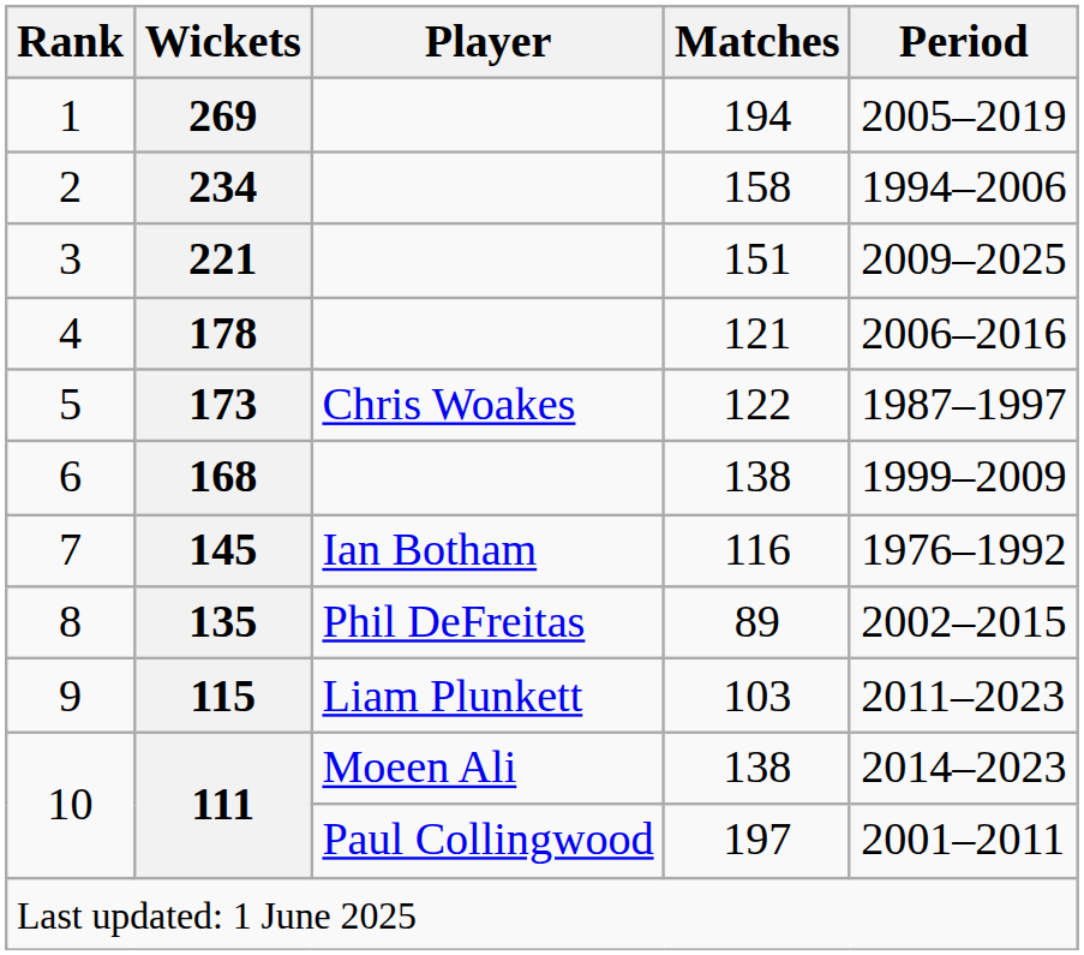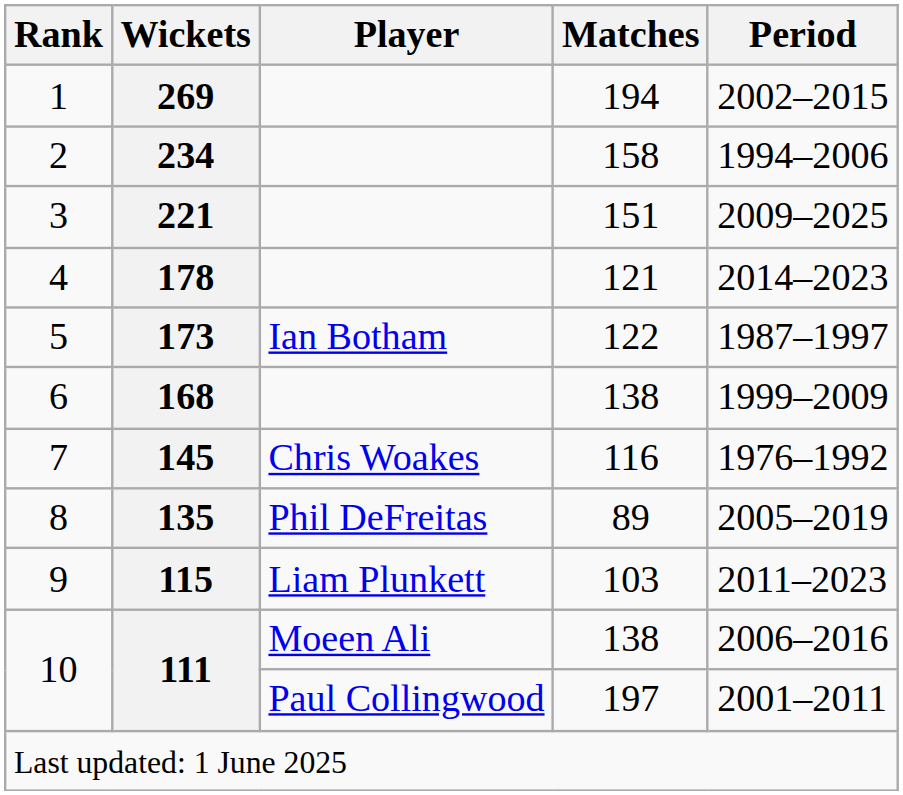269 | Period: 2005–2019 -> 2002–2015
178 | Period: 2006–2016 -> 2014–2023
173 | Player: Chris Woakes -> Ian Botham
145 | Player: Ian Botham -> Chris Woakes
135 | Period: 2002–2015 -> 2005–2019
111 / 138 | Period: 2014–2023 -> 2006–2016
